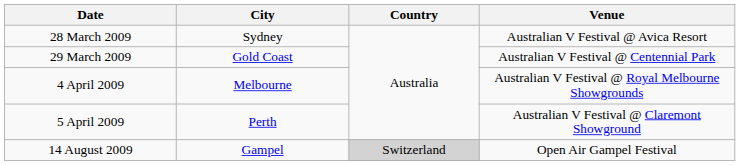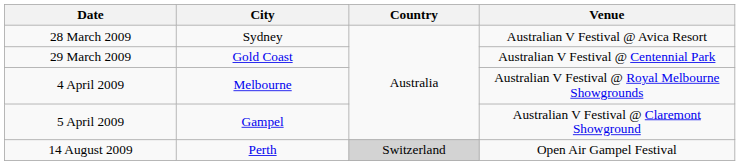5 April 2009 | City: Perth -> Gampel
14 August 2009 | City: Gampel -> Perth
